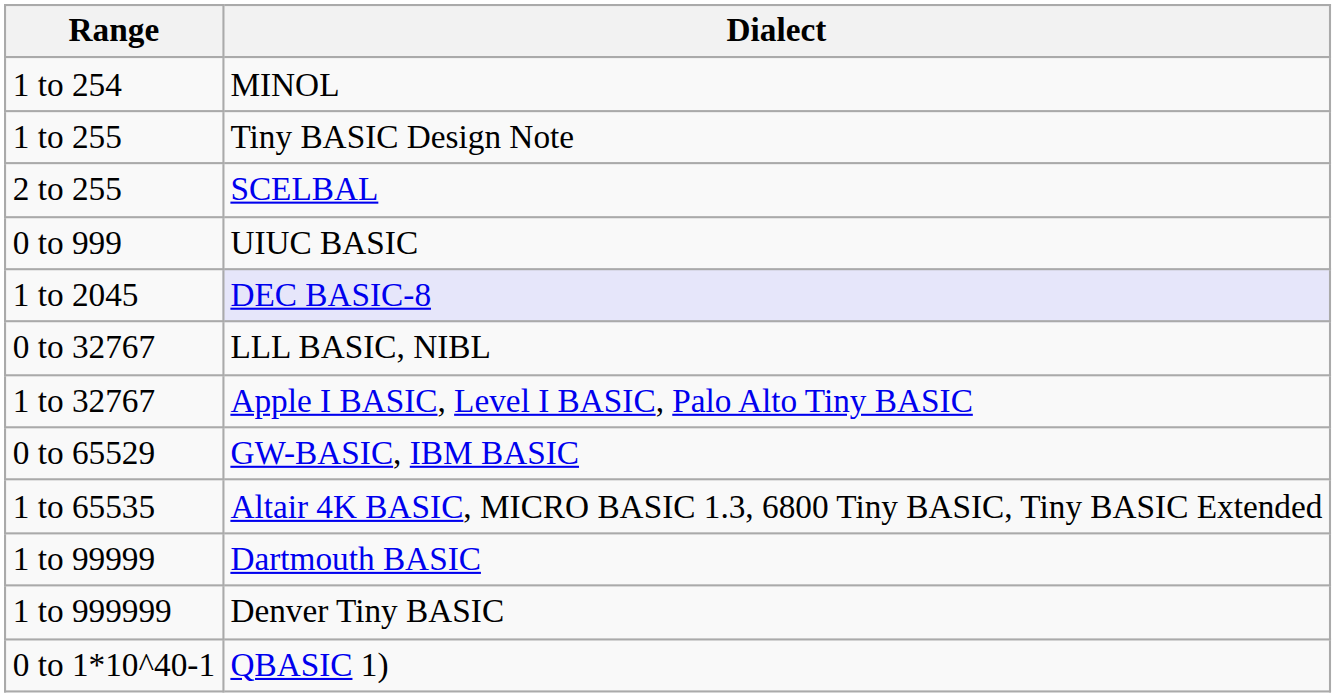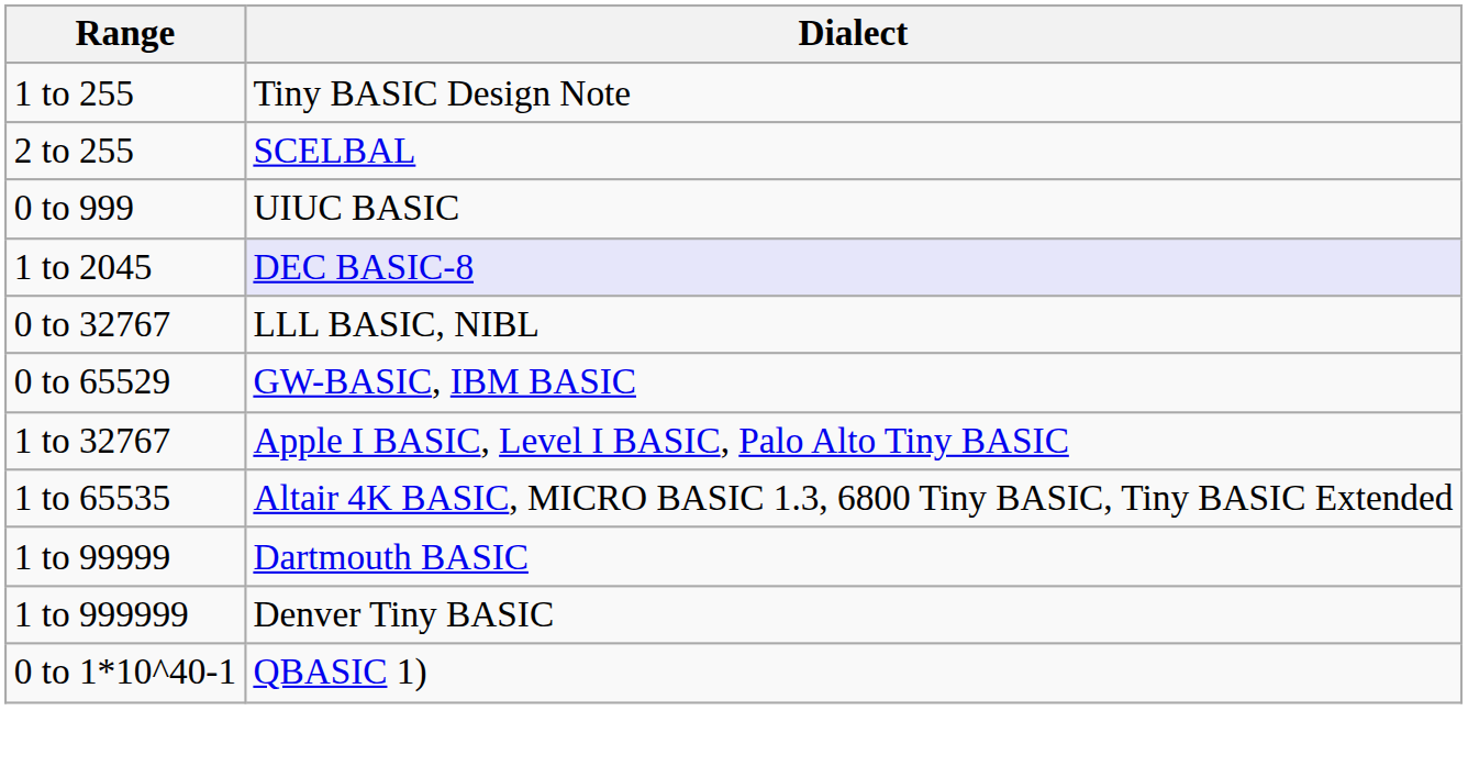- row: 1 to 254 | MINOL
rows swapped: 1 to 32767 <-> 0 to 65529
